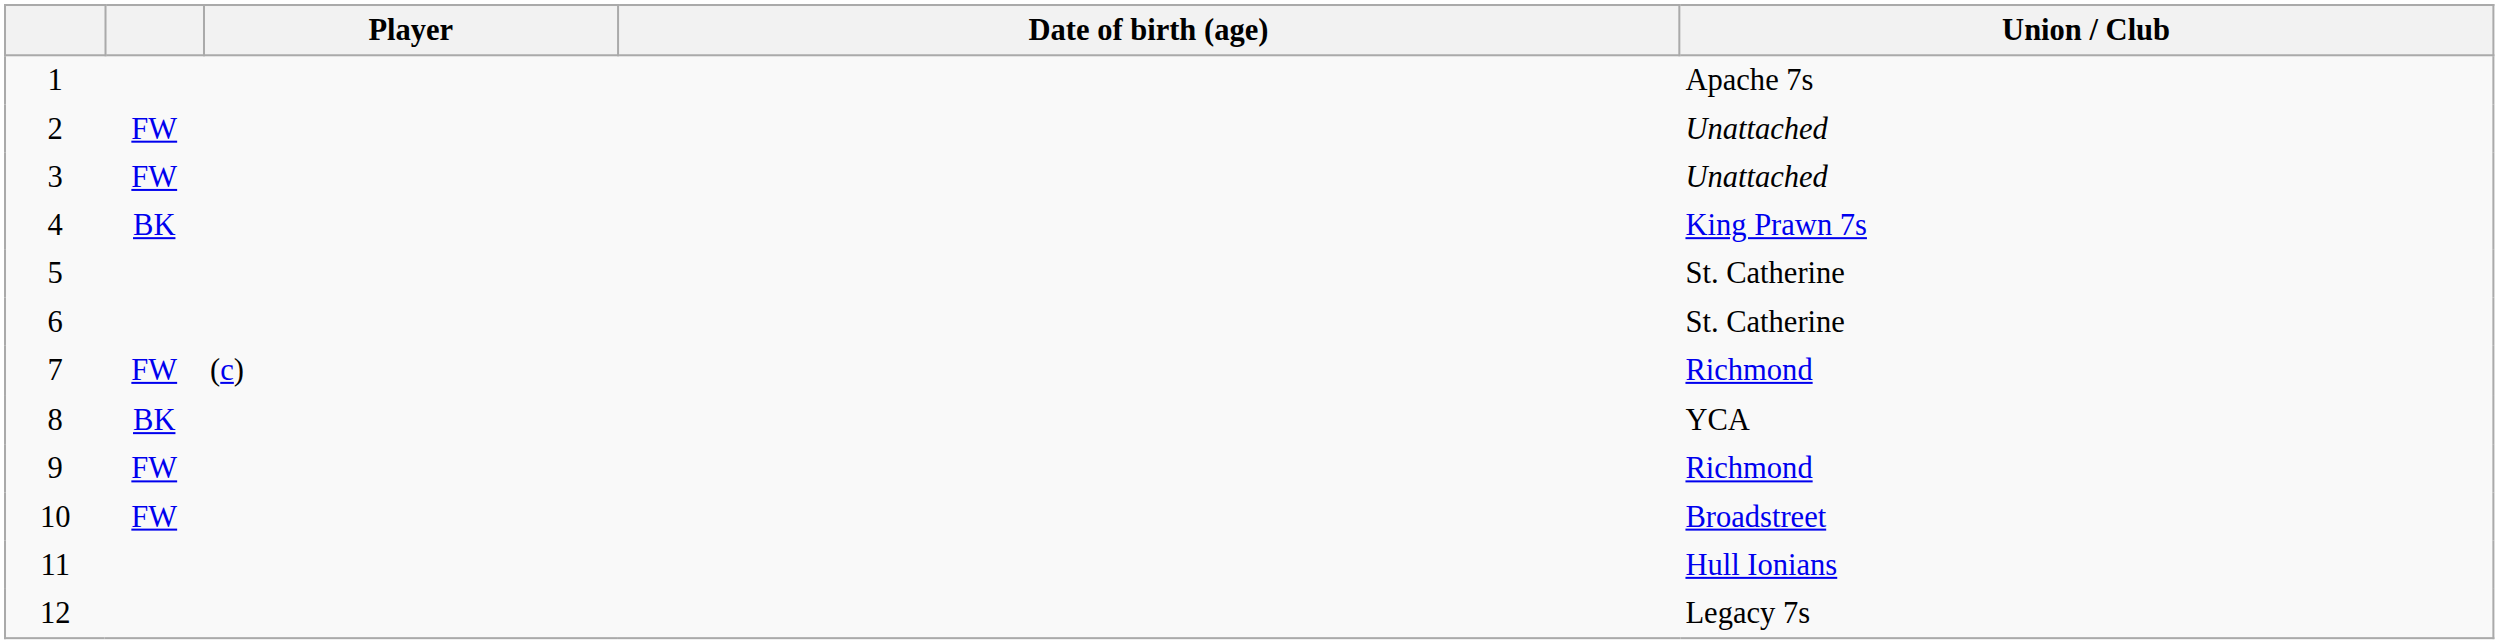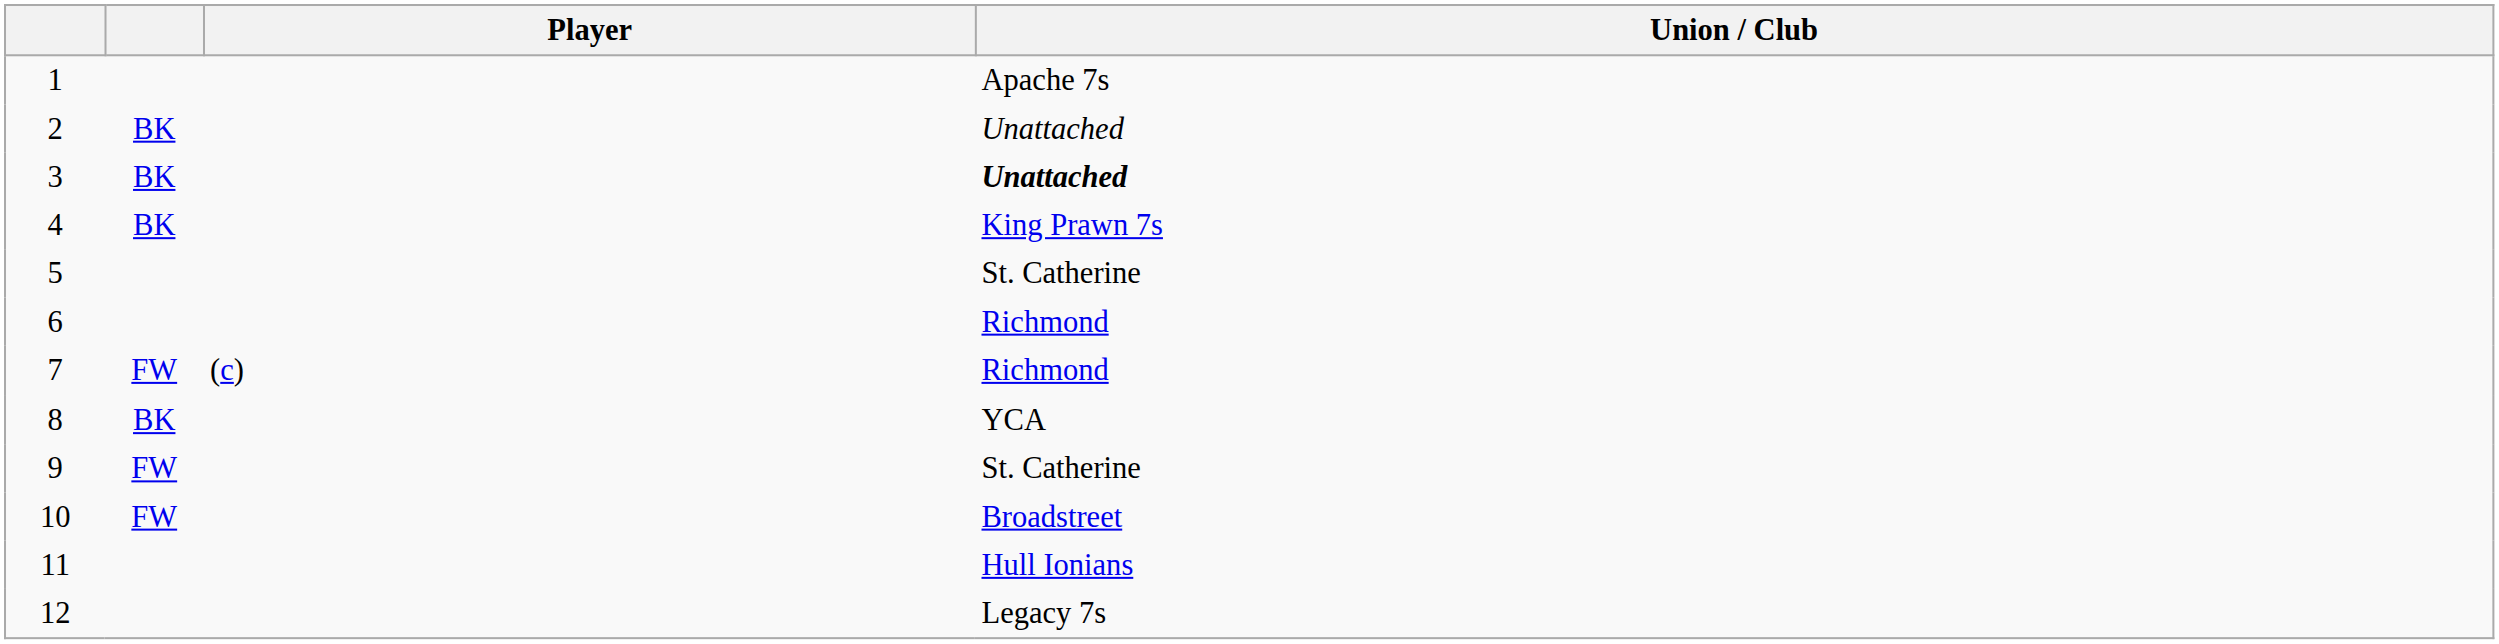- column: Date of birth (age)
2 | column 2: FW -> BK
3 | column 2: FW -> BK
3 | Union / Club: normal -> bold
6 | Union / Club: St. Catherine -> Richmond
9 | Union / Club: Richmond -> St. Catherine
